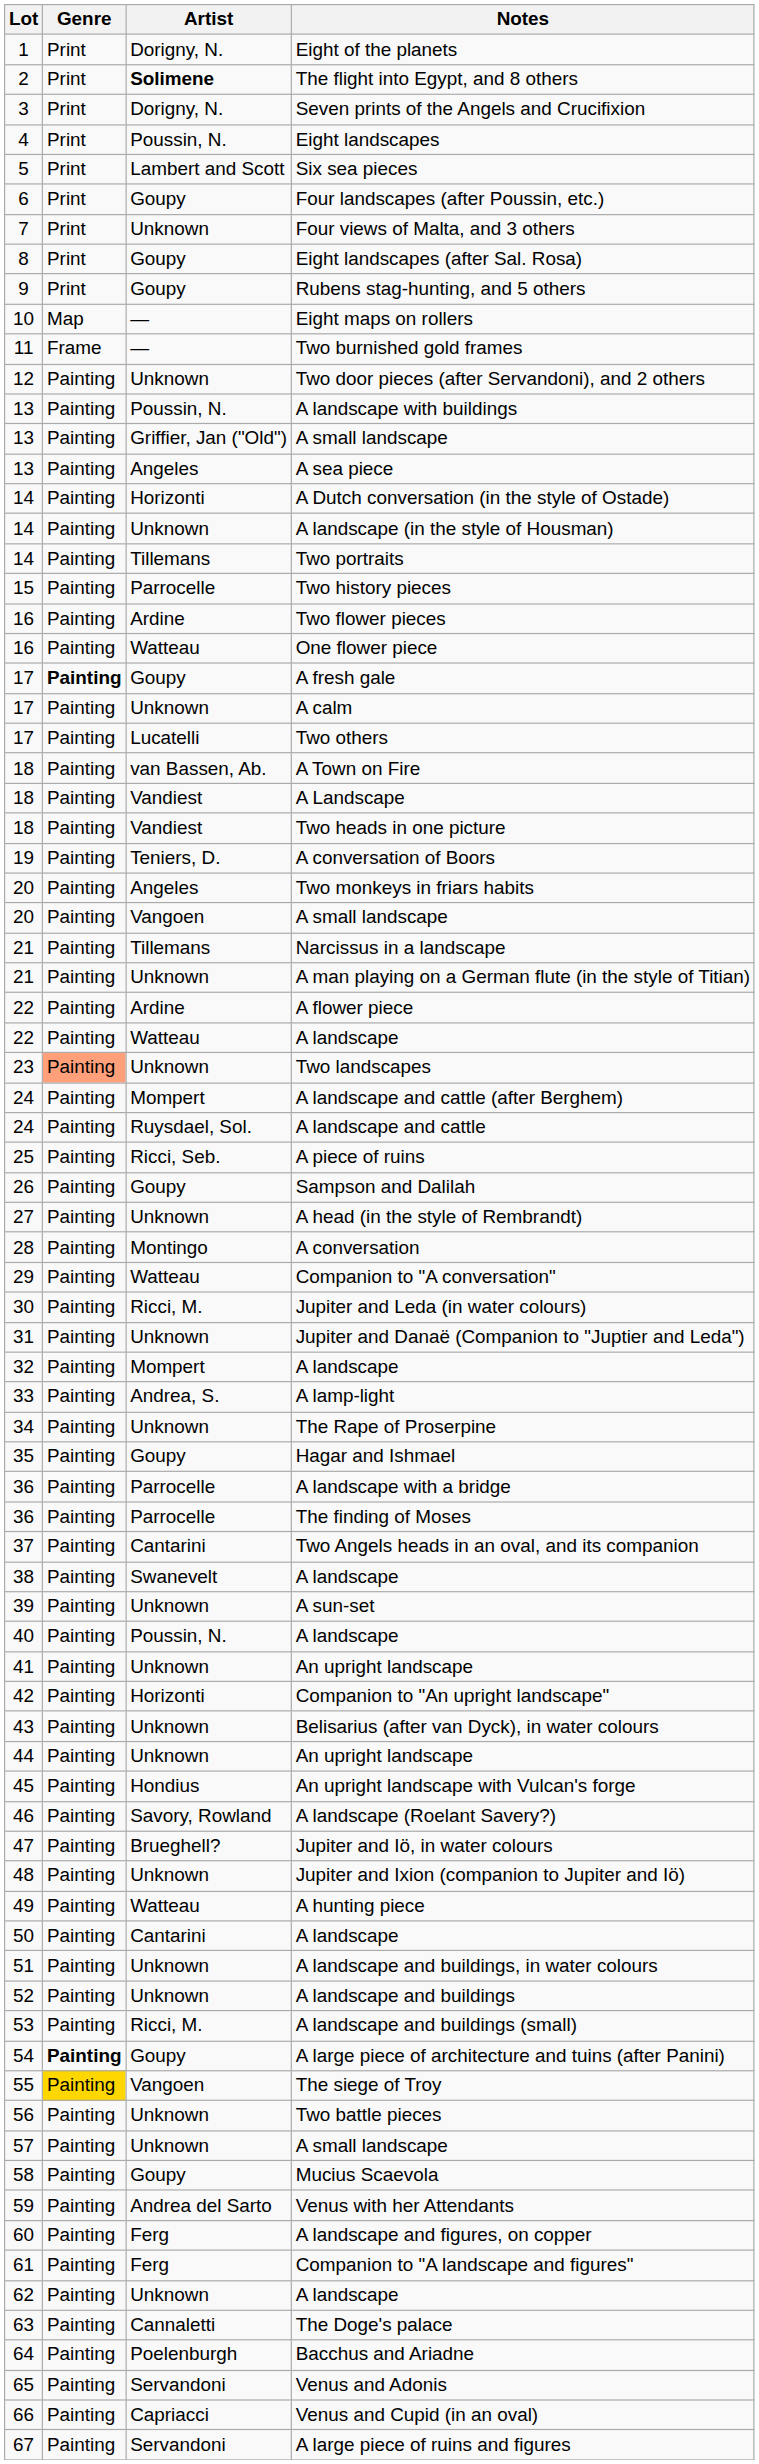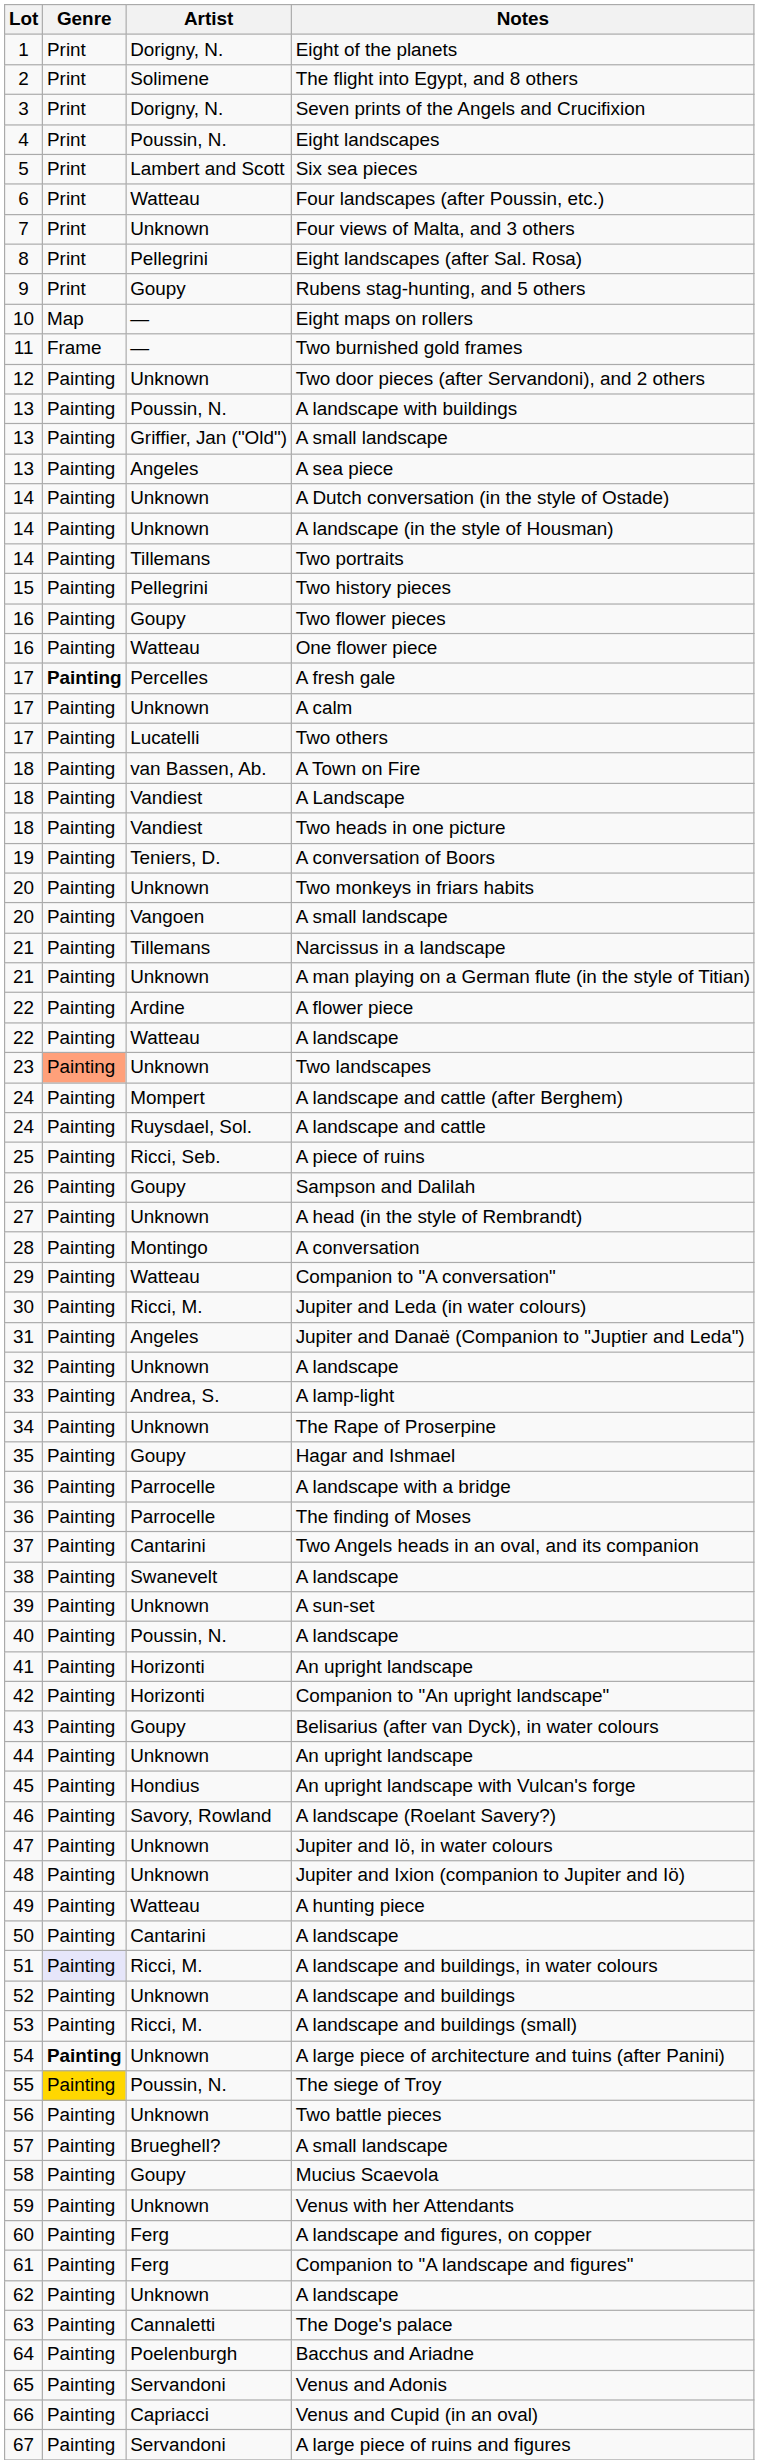The flight into Egypt, and 8 others | Artist: bold -> normal
Four landscapes (after Poussin, etc.) | Artist: Goupy -> Watteau
Eight landscapes (after Sal. Rosa) | Artist: Goupy -> Pellegrini
A Dutch conversation (in the style of Ostade) | Artist: Horizonti -> Unknown
Two history pieces | Artist: Parrocelle -> Pellegrini
Two flower pieces | Artist: Ardine -> Goupy
A fresh gale | Artist: Goupy -> Percelles
Two monkeys in friars habits | Artist: Angeles -> Unknown
Jupiter and Danaë (Companion to "Juptier and Leda") | Artist: Unknown -> Angeles
32 / A landscape | Artist: Mompert -> Unknown
41 / An upright landscape | Artist: Unknown -> Horizonti
Belisarius (after van Dyck), in water colours | Artist: Unknown -> Goupy
Jupiter and Iö, in water colours | Artist: Brueghell? -> Unknown
A landscape and buildings, in water colours | Genre: no background -> lavender background
A landscape and buildings, in water colours | Artist: Unknown -> Ricci, M.
A large piece of architecture and tuins (after Panini) | Artist: Goupy -> Unknown
The siege of Troy | Artist: Vangoen -> Poussin, N.
57 / A small landscape | Artist: Unknown -> Brueghell?
Venus with her Attendants | Artist: Andrea del Sarto -> Unknown
